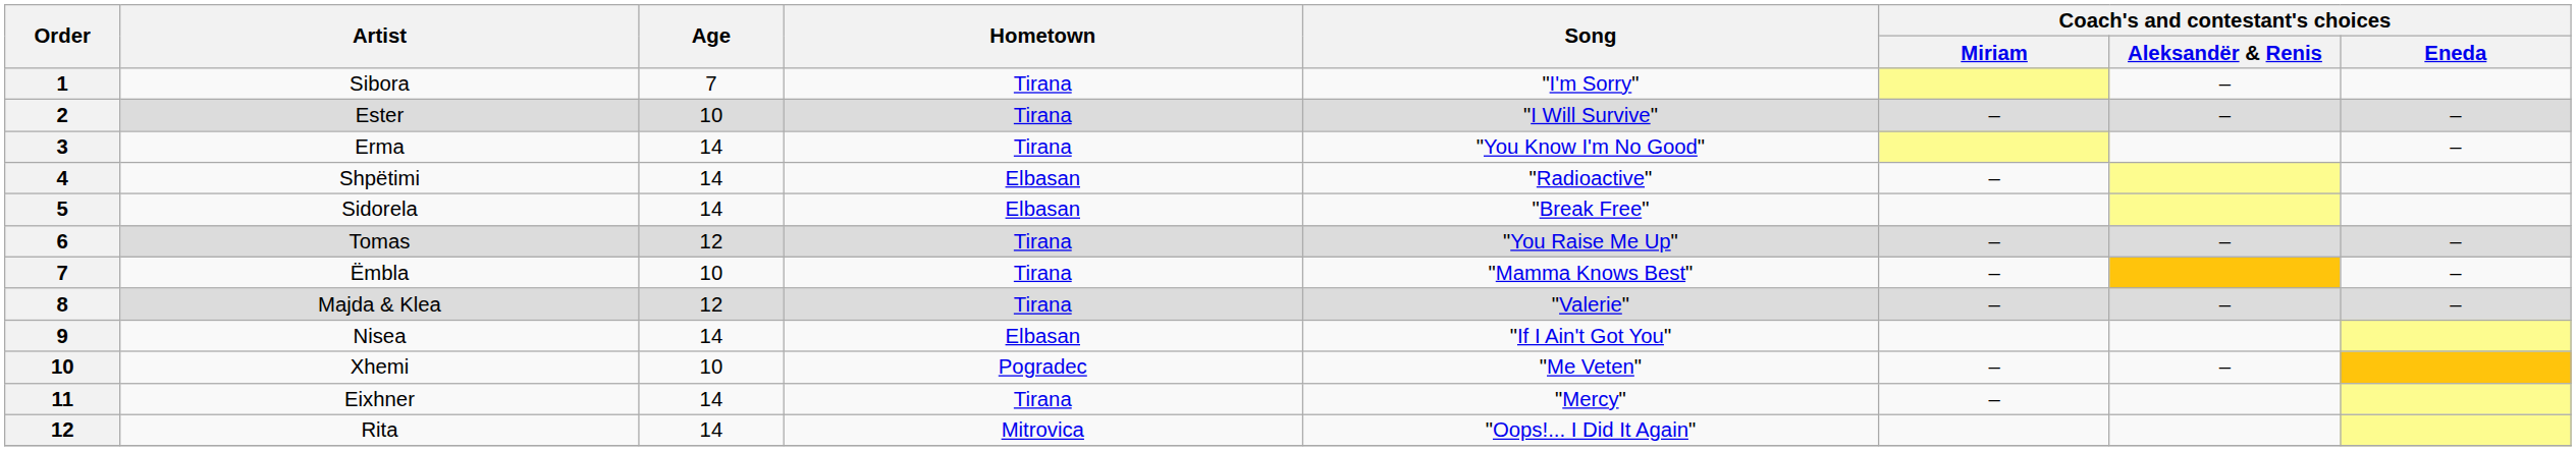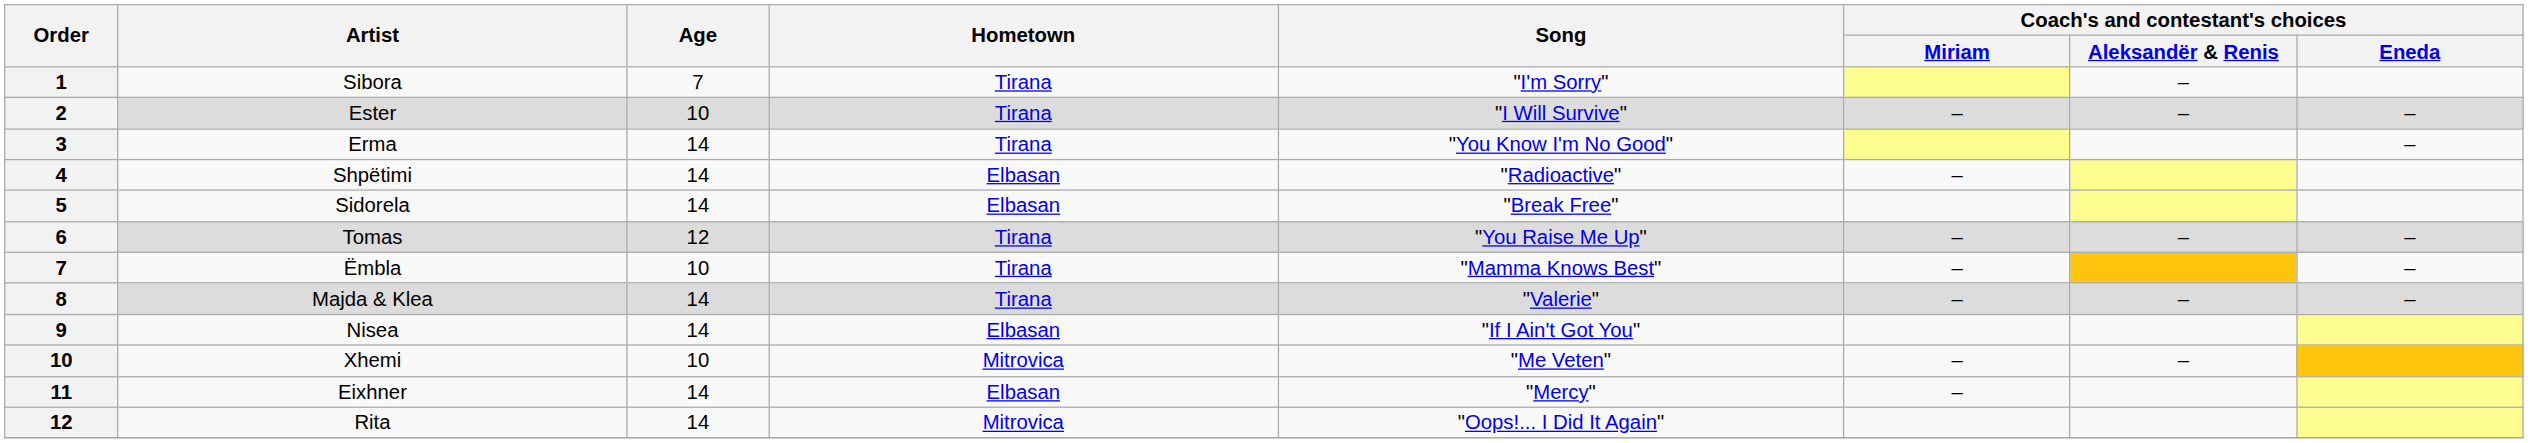Majda & Klea | Age: 12 -> 14
Xhemi | Hometown: Pogradec -> Mitrovica
Eixhner | Hometown: Tirana -> Elbasan
